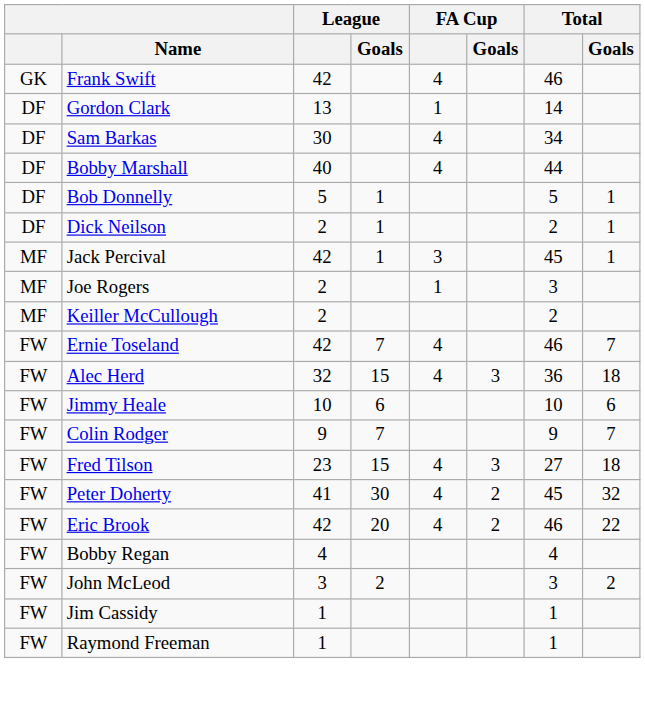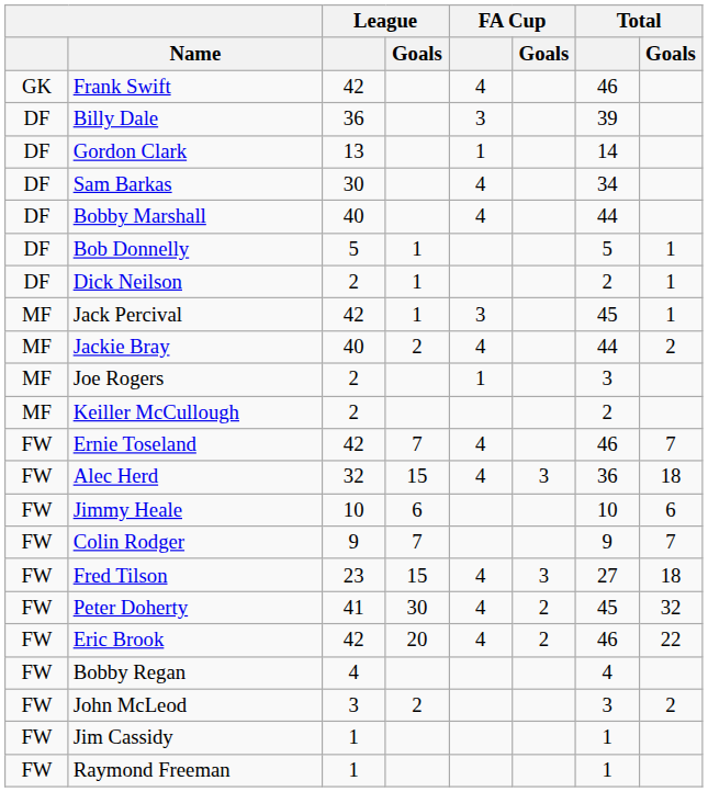+ row: DF | Billy Dale | 36 | 3 | 39
+ row: MF | Jackie Bray | 40 | 2 | 4 | 44 | 2
